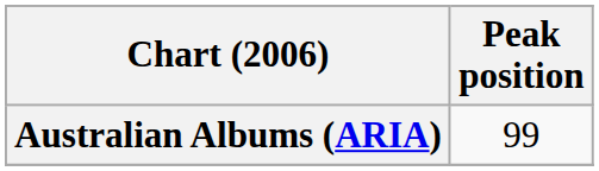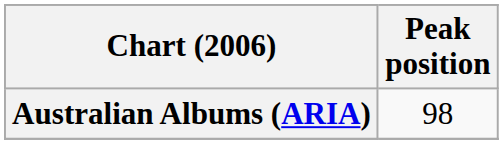Australian Albums (ARIA) | Peak position: 99 -> 98
